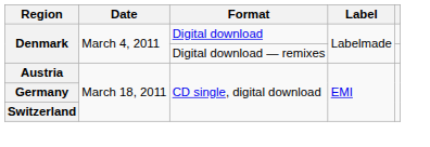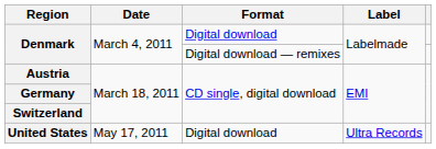+ row: United States | May 17, 2011 | Digital download | Ultra Records
